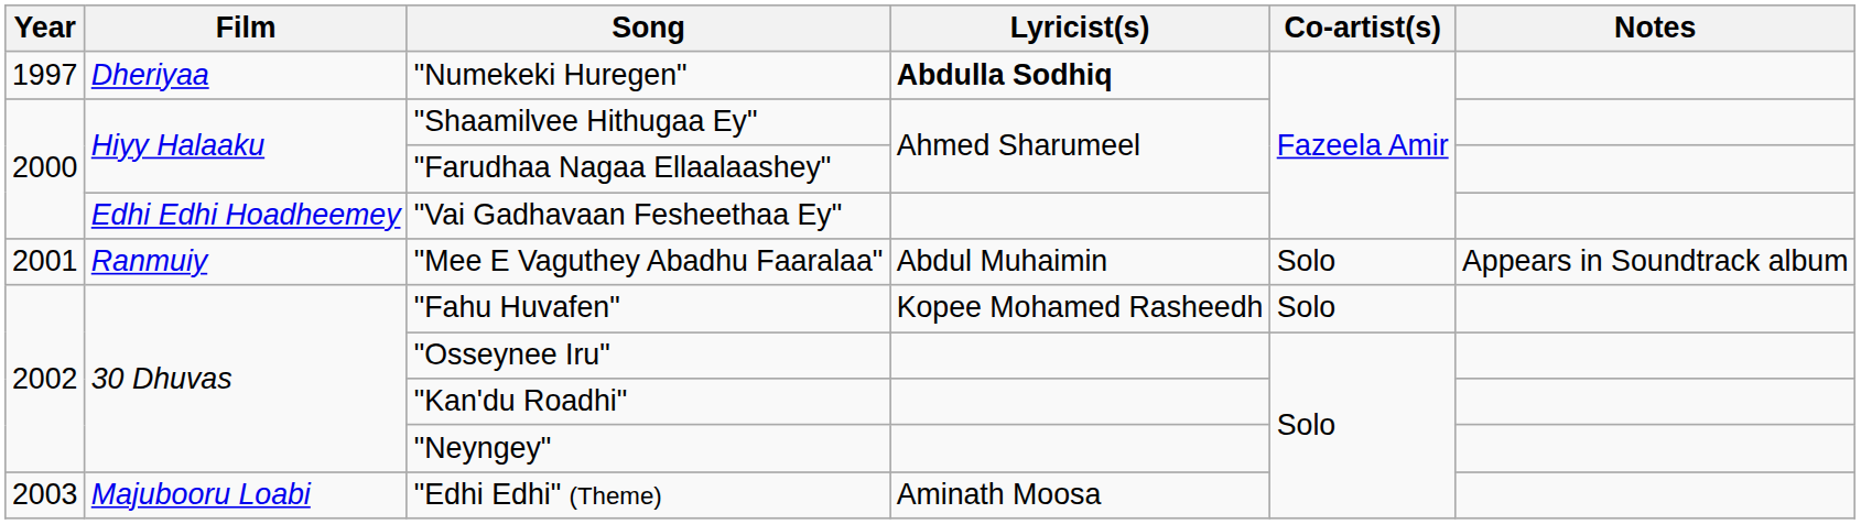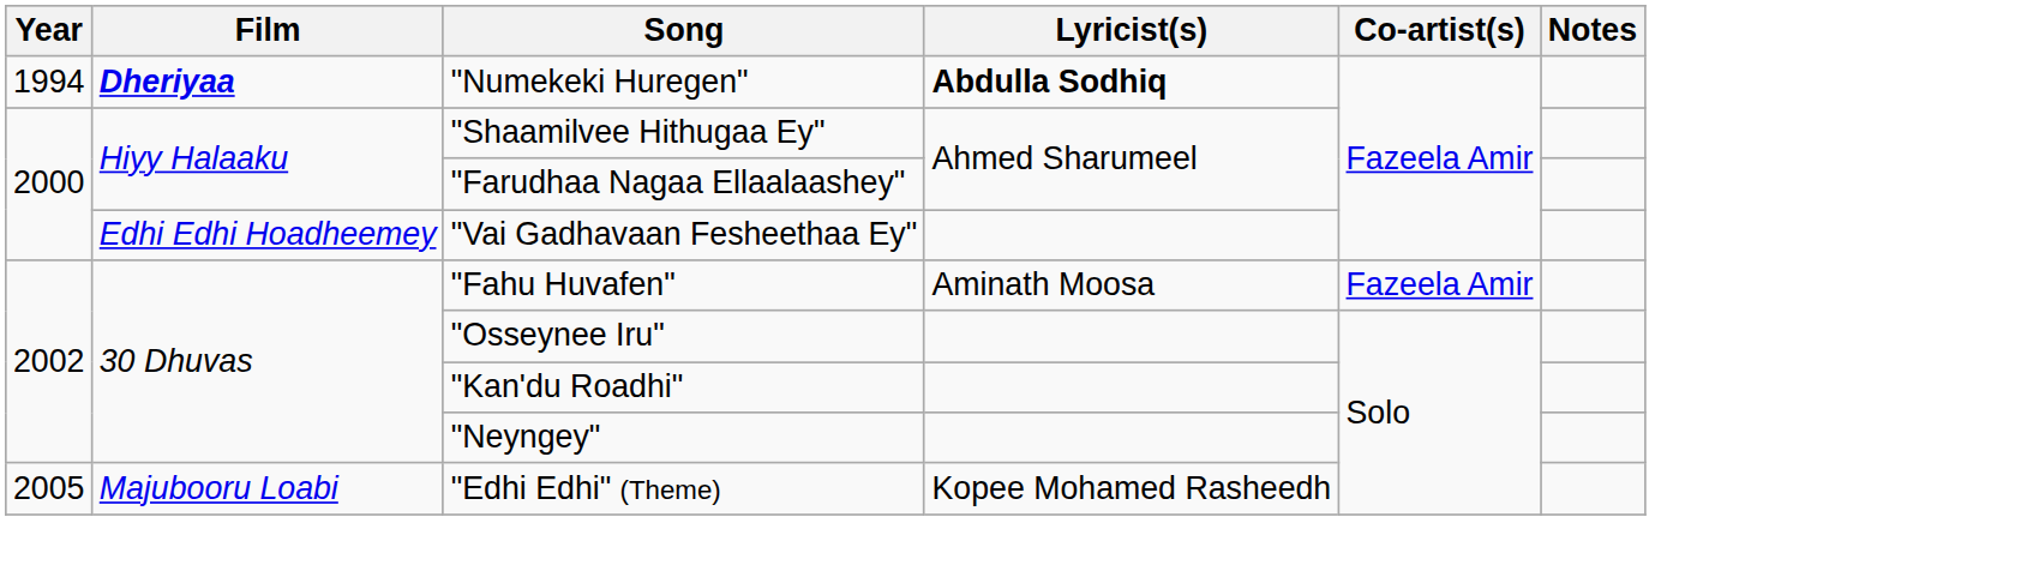"Numekeki Huregen" | Year: 1997 -> 1994
"Numekeki Huregen" | Film: normal -> bold
- row: 2001 | Ranmuiy | "Mee E Vaguthey Abadhu Faaralaa" | Abdul Muhaimin | Solo | Appears in Soundtrack album
"Fahu Huvafen" | Lyricist(s): Kopee Mohamed Rasheedh -> Aminath Moosa
"Fahu Huvafen" | Co-artist(s): Solo -> Fazeela Amir
"Edhi Edhi" (Theme) | Year: 2003 -> 2005
"Edhi Edhi" (Theme) | Lyricist(s): Aminath Moosa -> Kopee Mohamed Rasheedh
